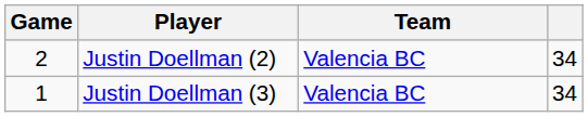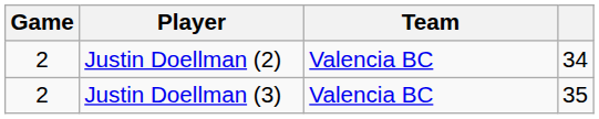Justin Doellman (3) | Game: 1 -> 2
Justin Doellman (3) | column 4: 34 -> 35
